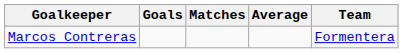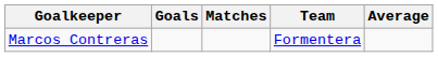columns swapped: Average <-> Team
